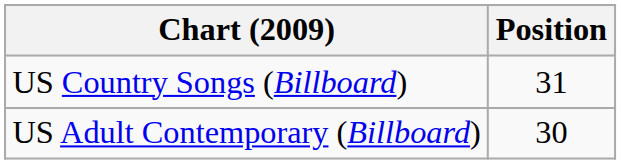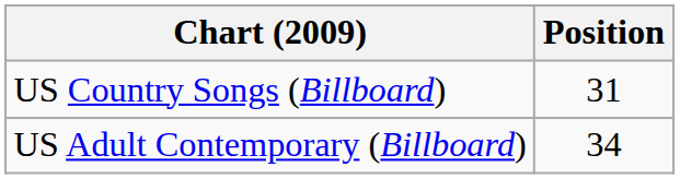US Adult Contemporary (Billboard) | Position: 30 -> 34
